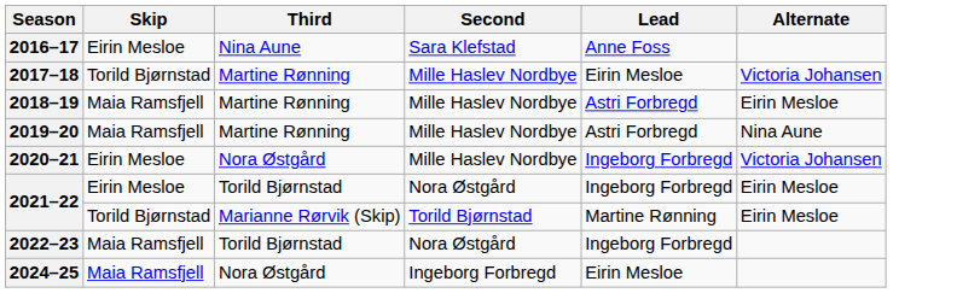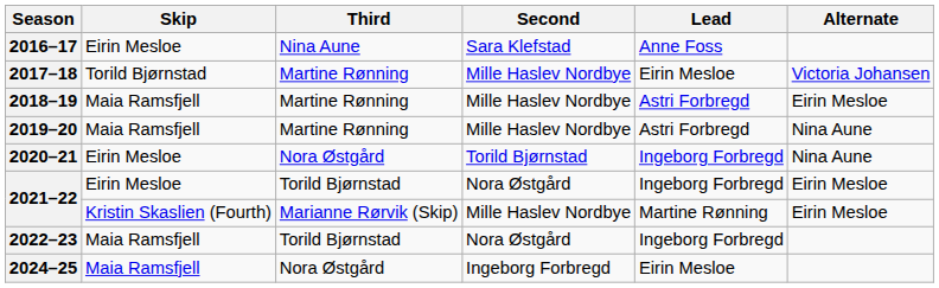2020–21 | Second: Mille Haslev Nordbye -> Torild Bjørnstad
2020–21 | Alternate: Victoria Johansen -> Nina Aune
2021–22 / Marianne Rørvik (Skip) | Skip: Torild Bjørnstad -> Kristin Skaslien (Fourth)
2021–22 / Marianne Rørvik (Skip) | Second: Torild Bjørnstad -> Mille Haslev Nordbye
